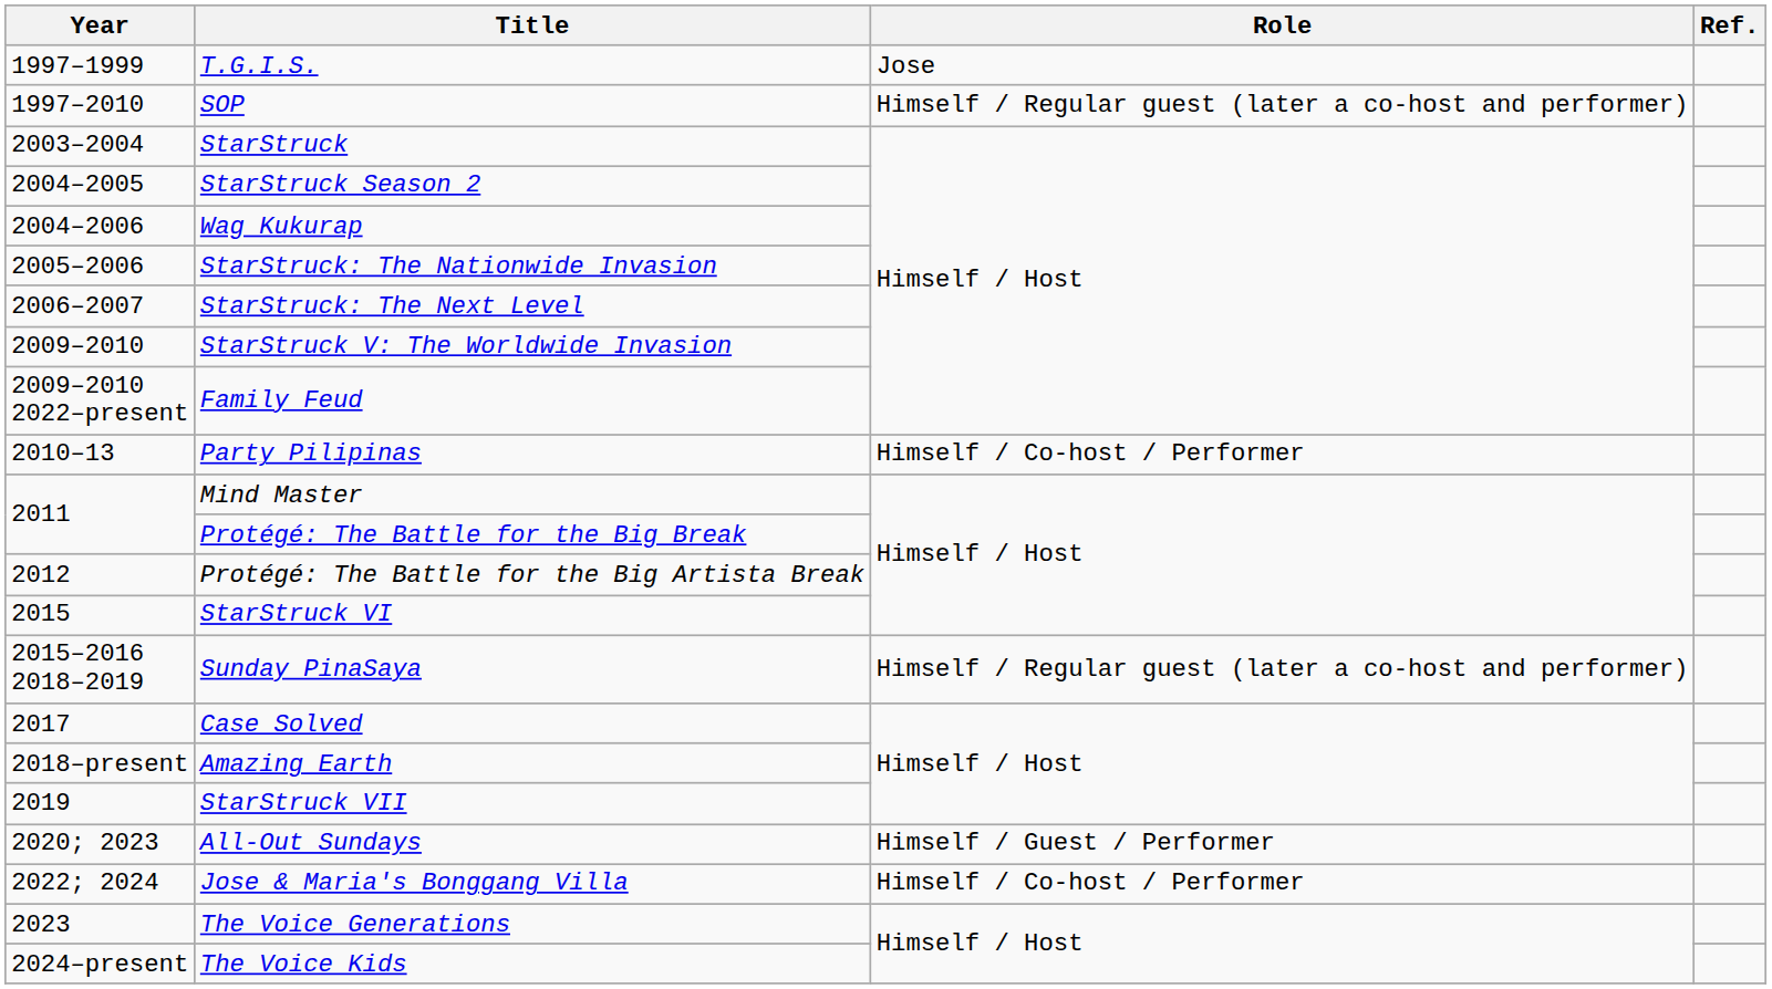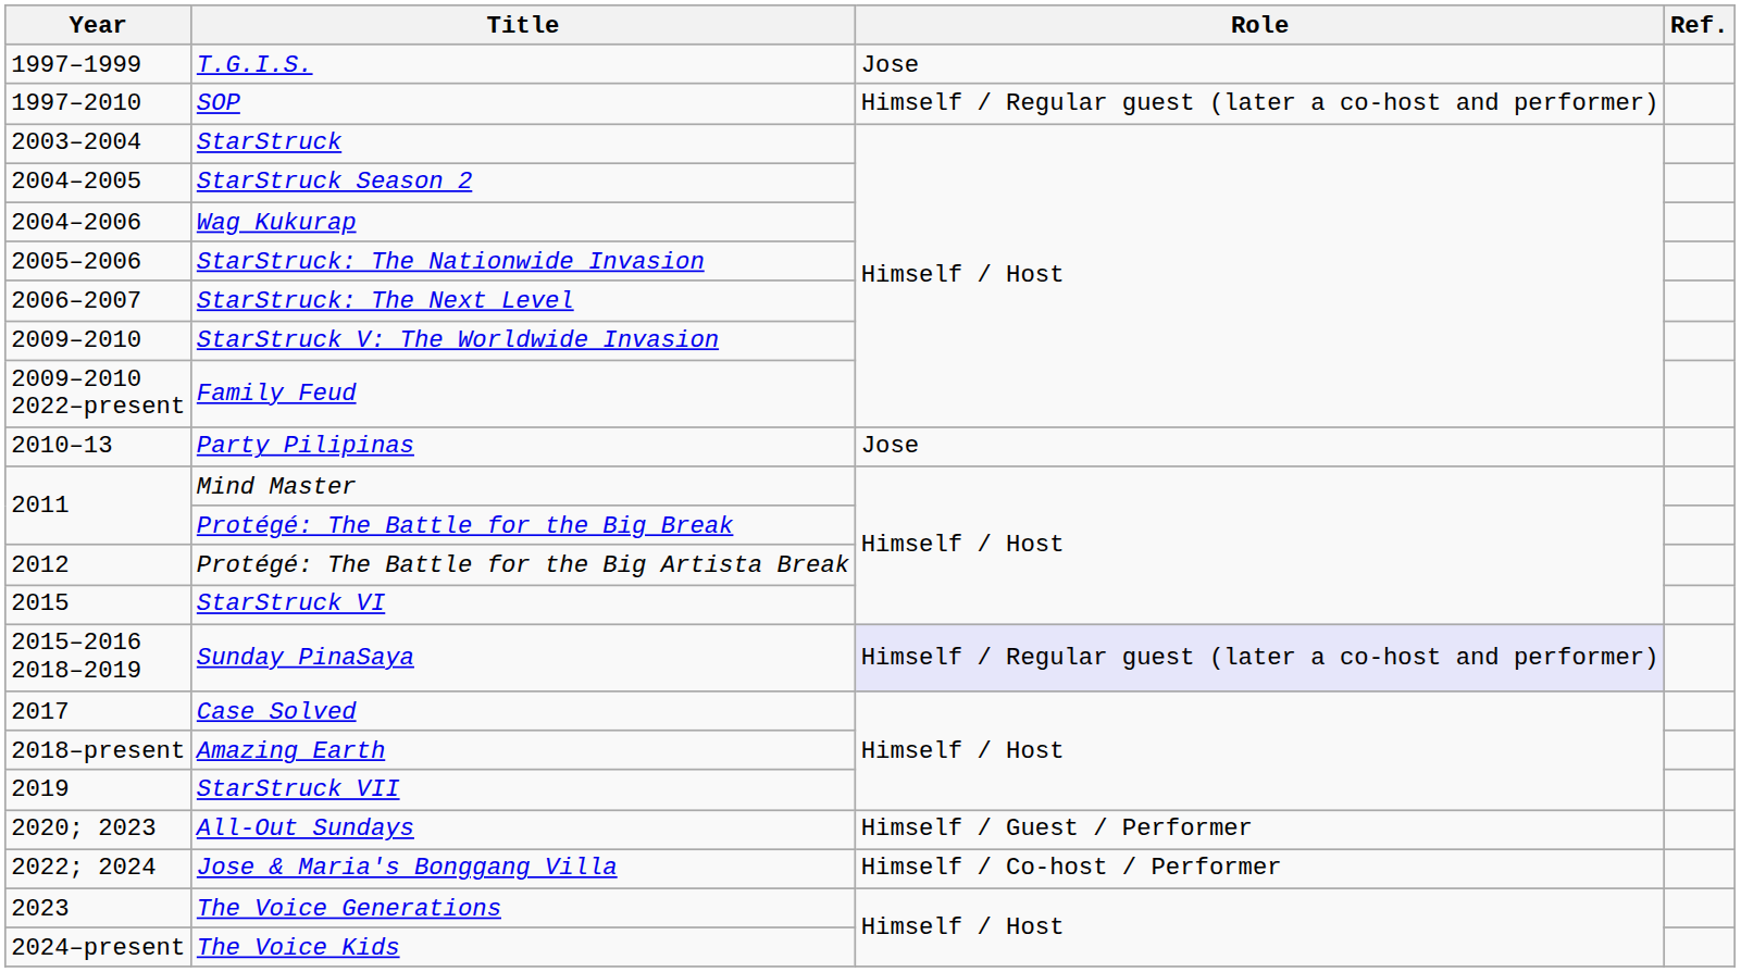Party Pilipinas | Role: Himself / Co-host / Performer -> Jose
Sunday PinaSaya | Role: no background -> lavender background
